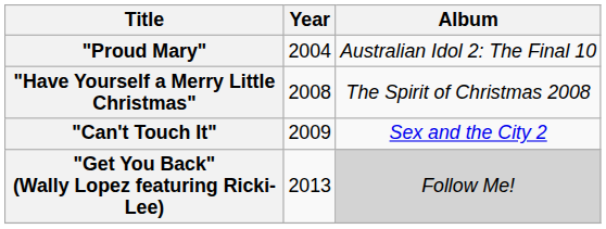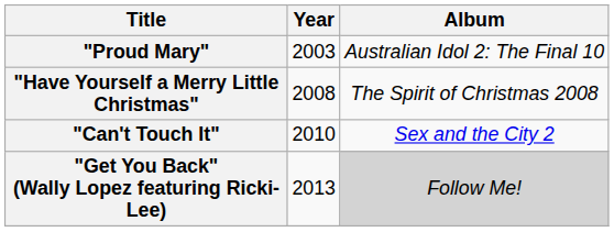"Proud Mary" | Year: 2004 -> 2003
"Can't Touch It" | Year: 2009 -> 2010
